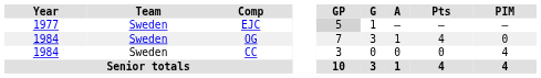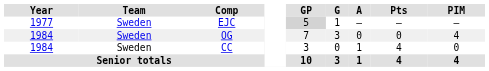OG | A: 1 -> 0
OG | Pts: 4 -> 0
OG | PIM: 0 -> 4
CC | A: 0 -> 1
CC | Pts: 0 -> 4
CC | PIM: 4 -> 0
